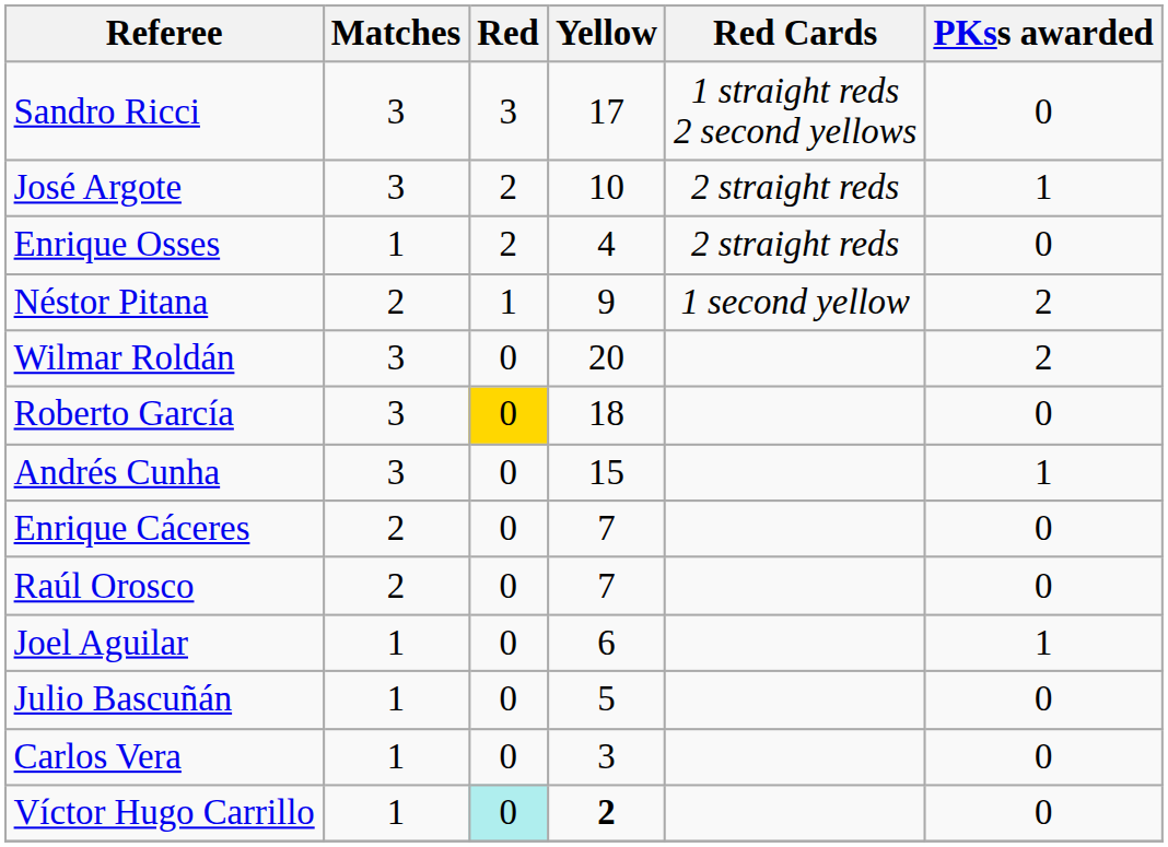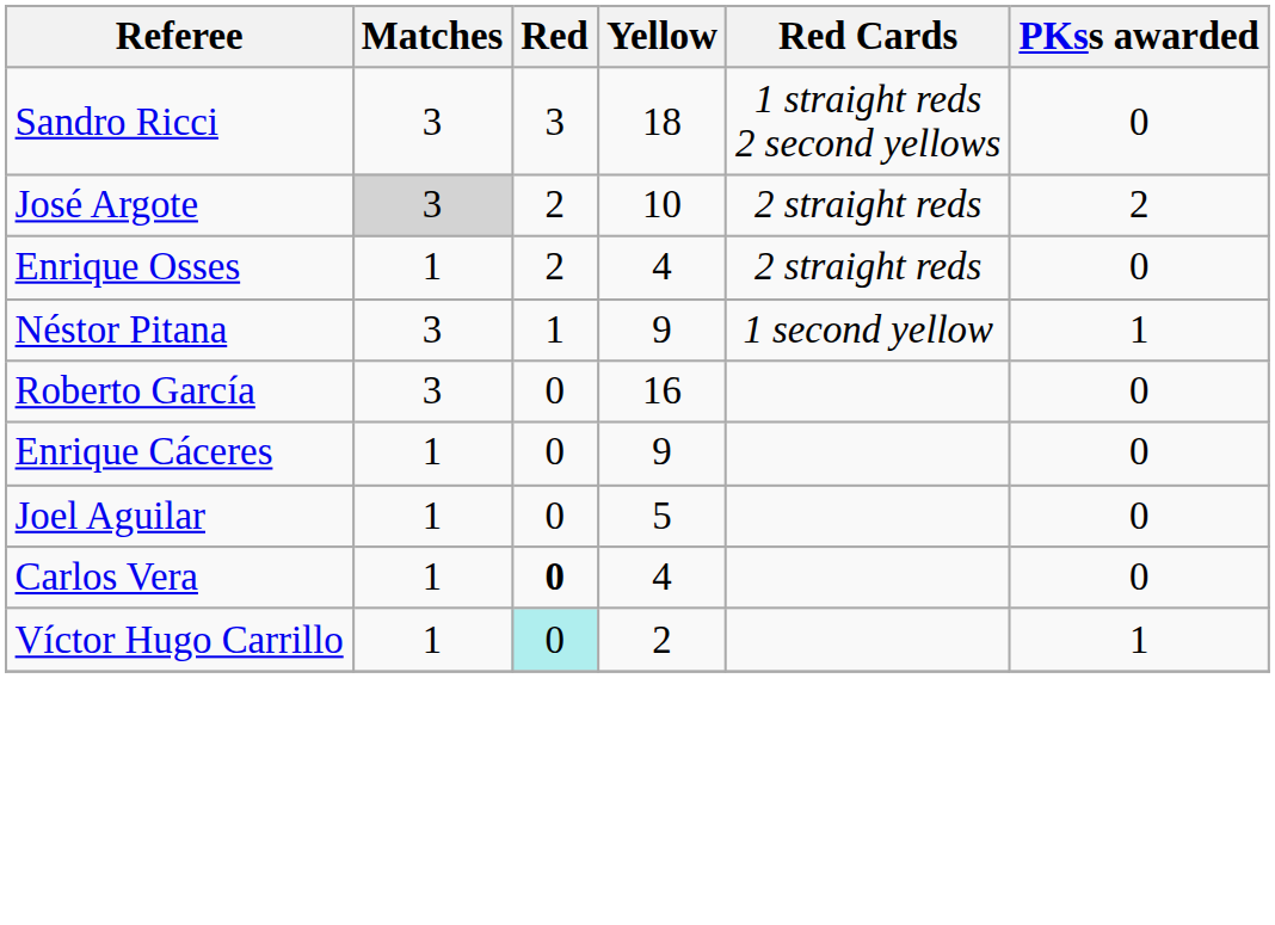Sandro Ricci | Yellow: 17 -> 18
José Argote | Matches: no background -> lightgrey background
José Argote | PKss awarded: 1 -> 2
Néstor Pitana | Matches: 2 -> 3
Néstor Pitana | PKss awarded: 2 -> 1
- row: Wilmar Roldán | 3 | 0 | 20 | 2
Roberto García | Red: gold background -> no background
Roberto García | Yellow: 18 -> 16
- row: Andrés Cunha | 3 | 0 | 15 | 1
Enrique Cáceres | Matches: 2 -> 1
Enrique Cáceres | Yellow: 7 -> 9
- row: Raúl Orosco | 2 | 0 | 7 | 0
Joel Aguilar | Yellow: 6 -> 5
Joel Aguilar | PKss awarded: 1 -> 0
- row: Julio Bascuñán | 1 | 0 | 5 | 0
Carlos Vera | Red: normal -> bold
Carlos Vera | Yellow: 3 -> 4
Víctor Hugo Carrillo | Yellow: bold -> normal
Víctor Hugo Carrillo | PKss awarded: 0 -> 1
